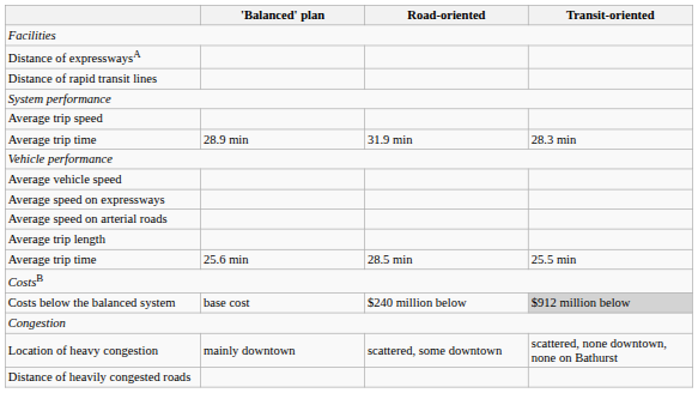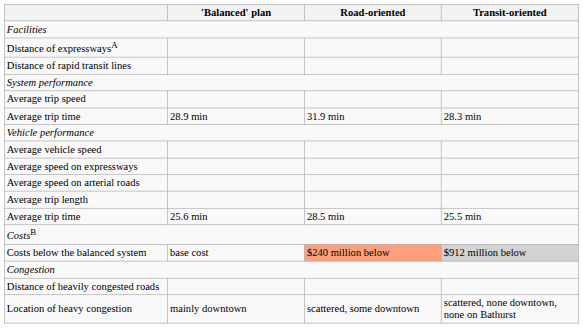Costs below the balanced system | Road-oriented: no background -> lightsalmon background
rows swapped: Distance of heavily congested roads <-> Location of heavy congestion
